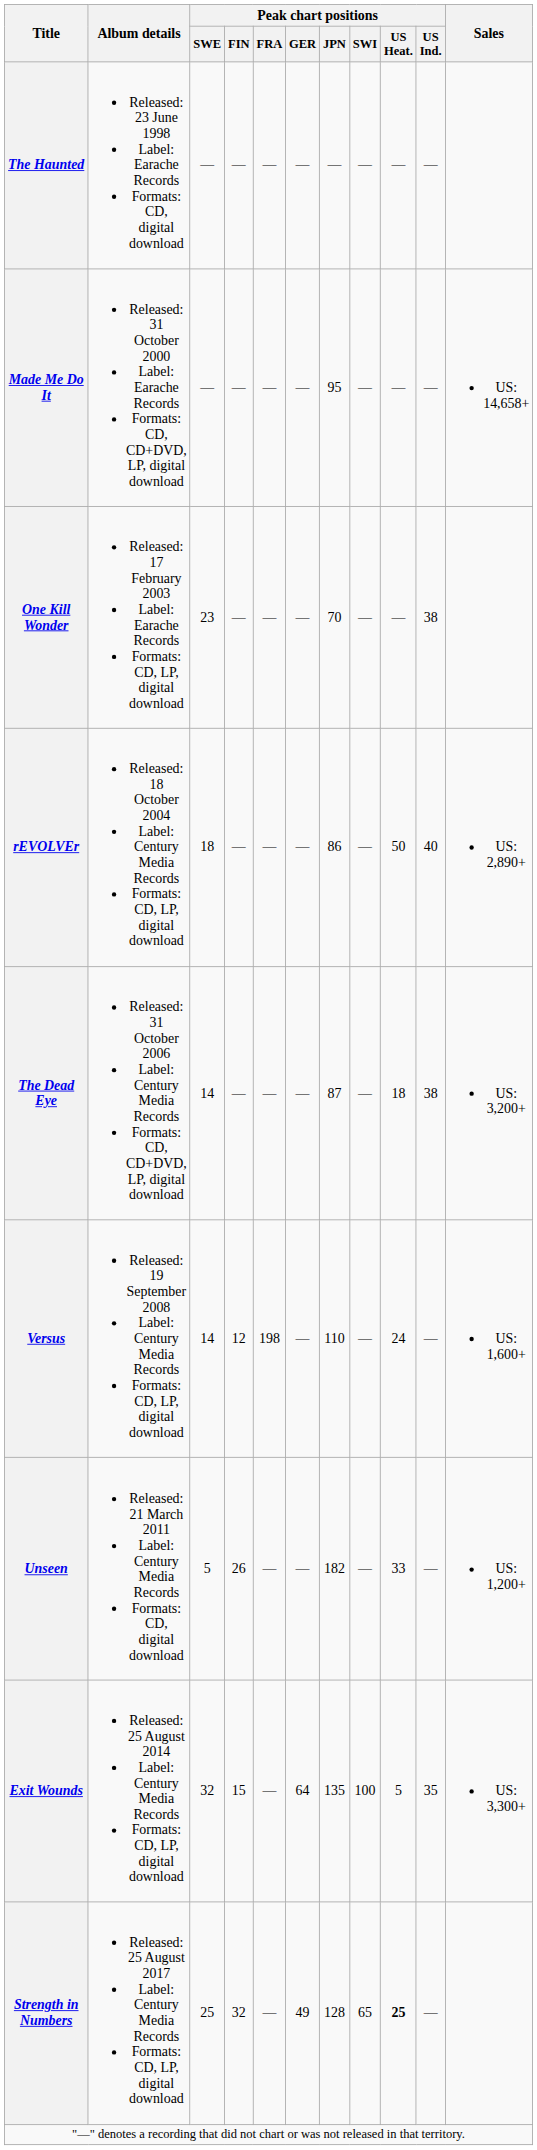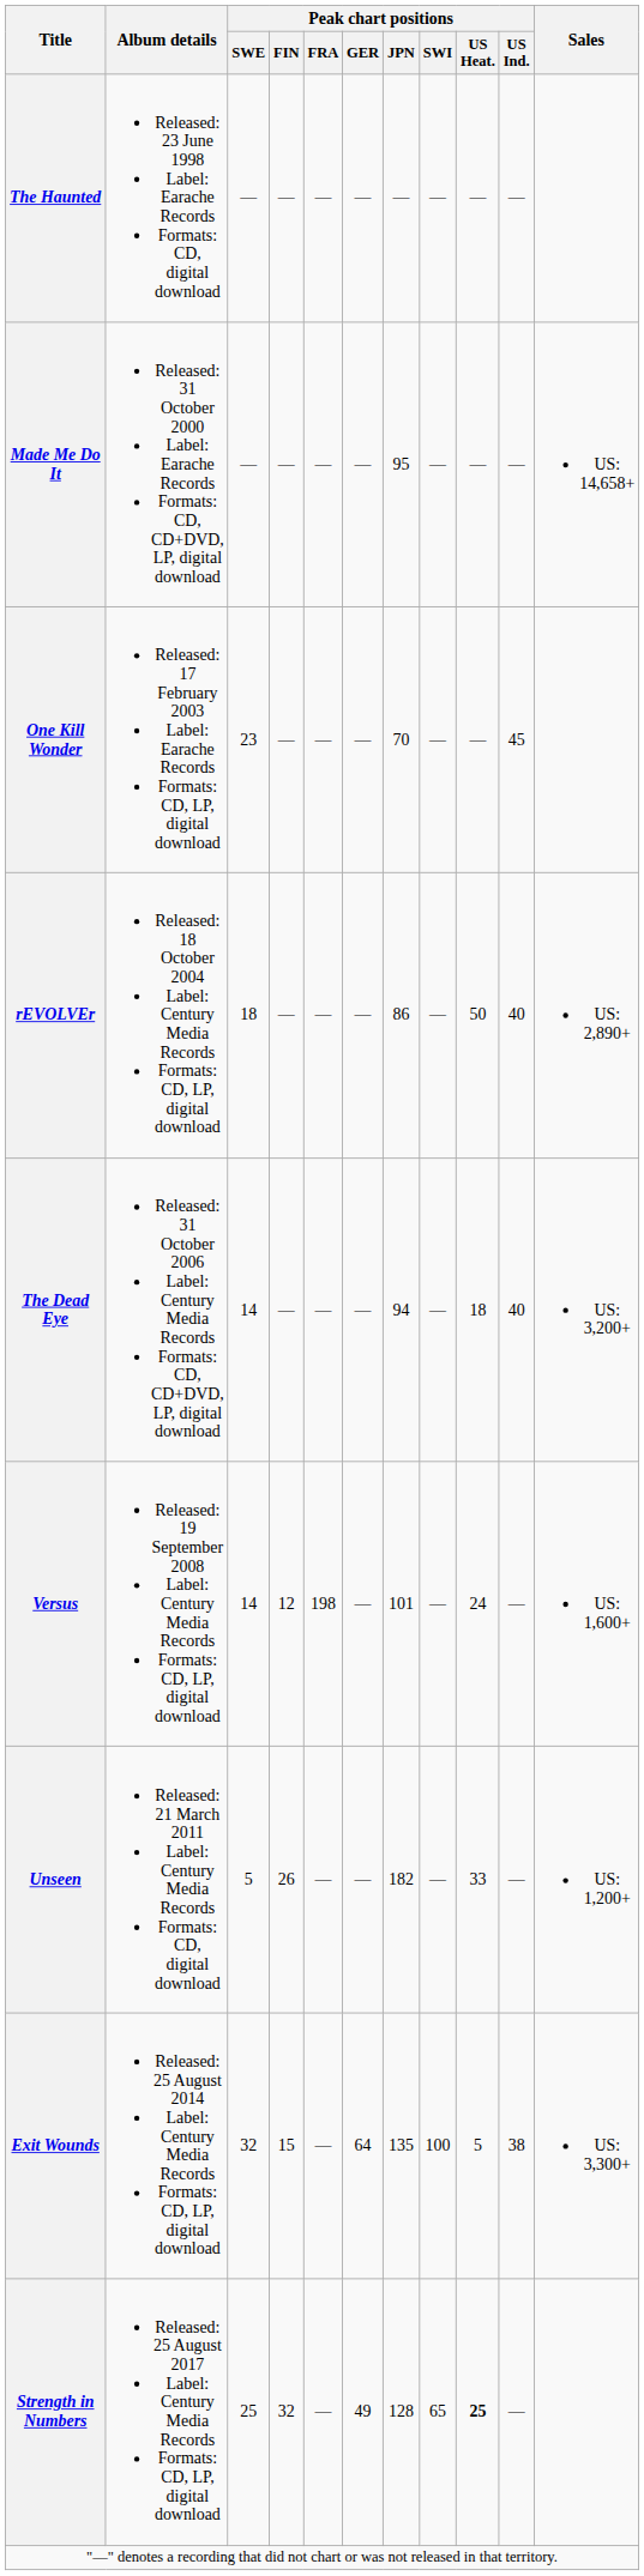One Kill Wonder | Peak chart positions / US Ind.: 38 -> 45
The Dead Eye | Peak chart positions / JPN: 87 -> 94
The Dead Eye | Peak chart positions / US Ind.: 38 -> 40
Versus | Peak chart positions / JPN: 110 -> 101
Exit Wounds | Peak chart positions / US Ind.: 35 -> 38
